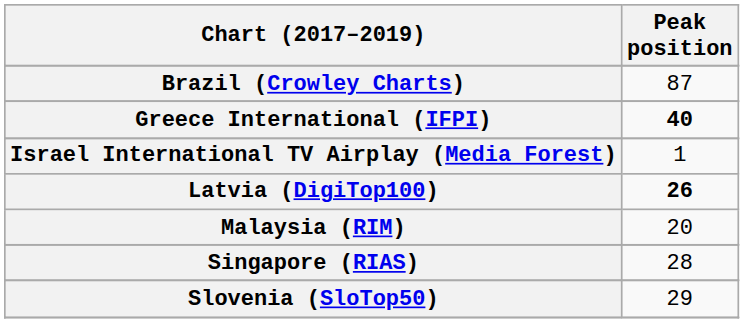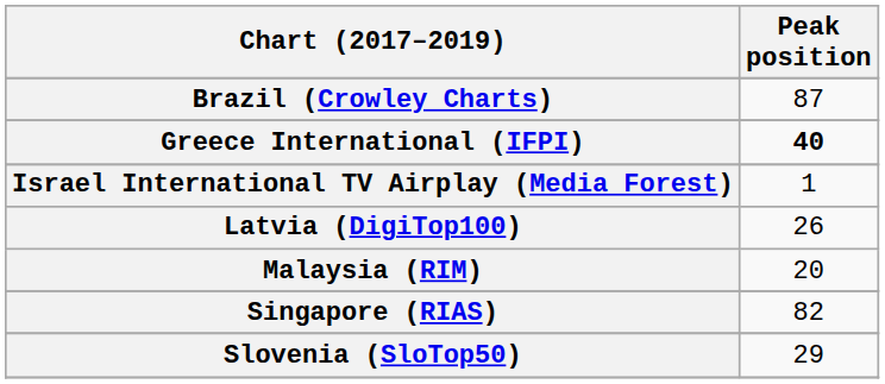Latvia (DigiTop100) | Peak position: bold -> normal
Singapore (RIAS) | Peak position: 28 -> 82
